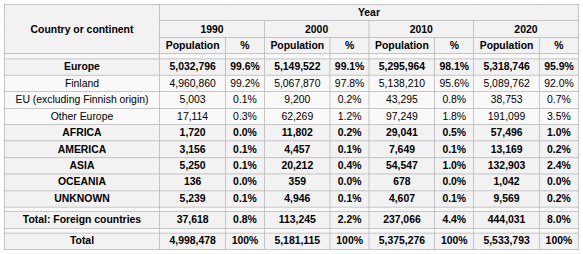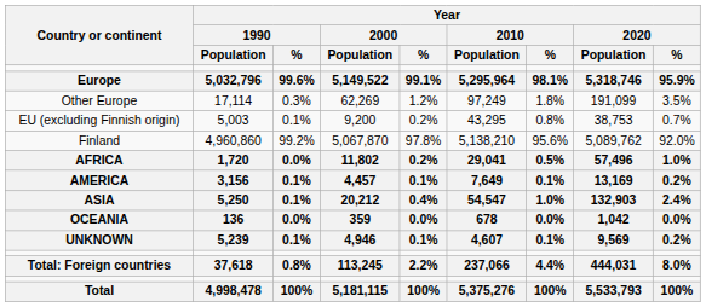rows swapped: Finland <-> Other Europe
